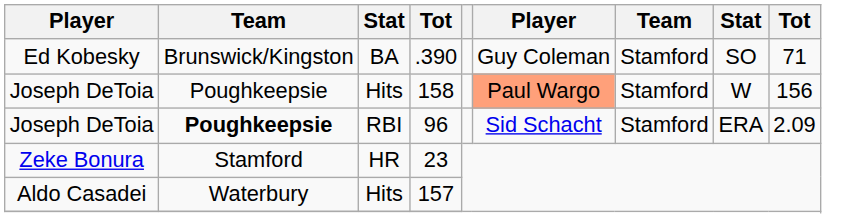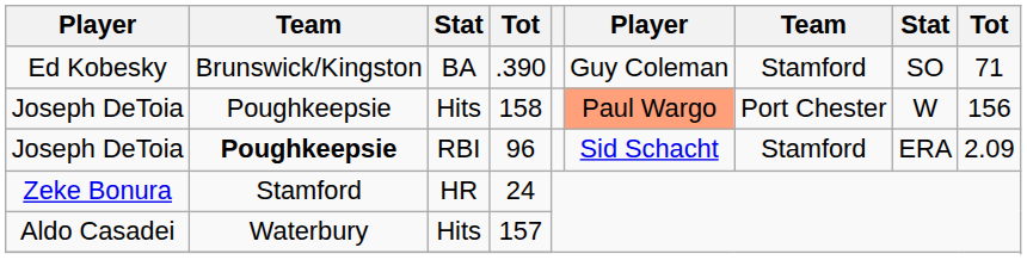Joseph DeToia / Hits | column 7: Stamford -> Port Chester
Zeke Bonura | column 4: 23 -> 24
